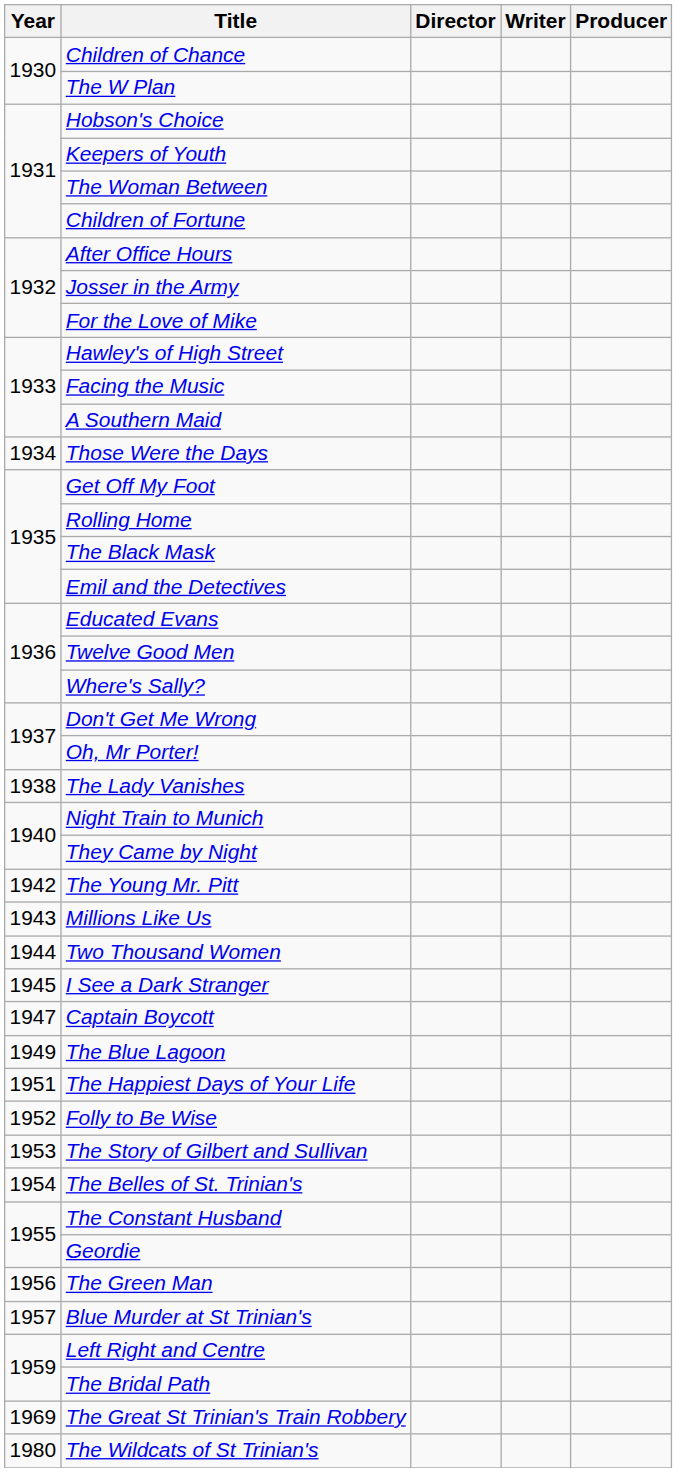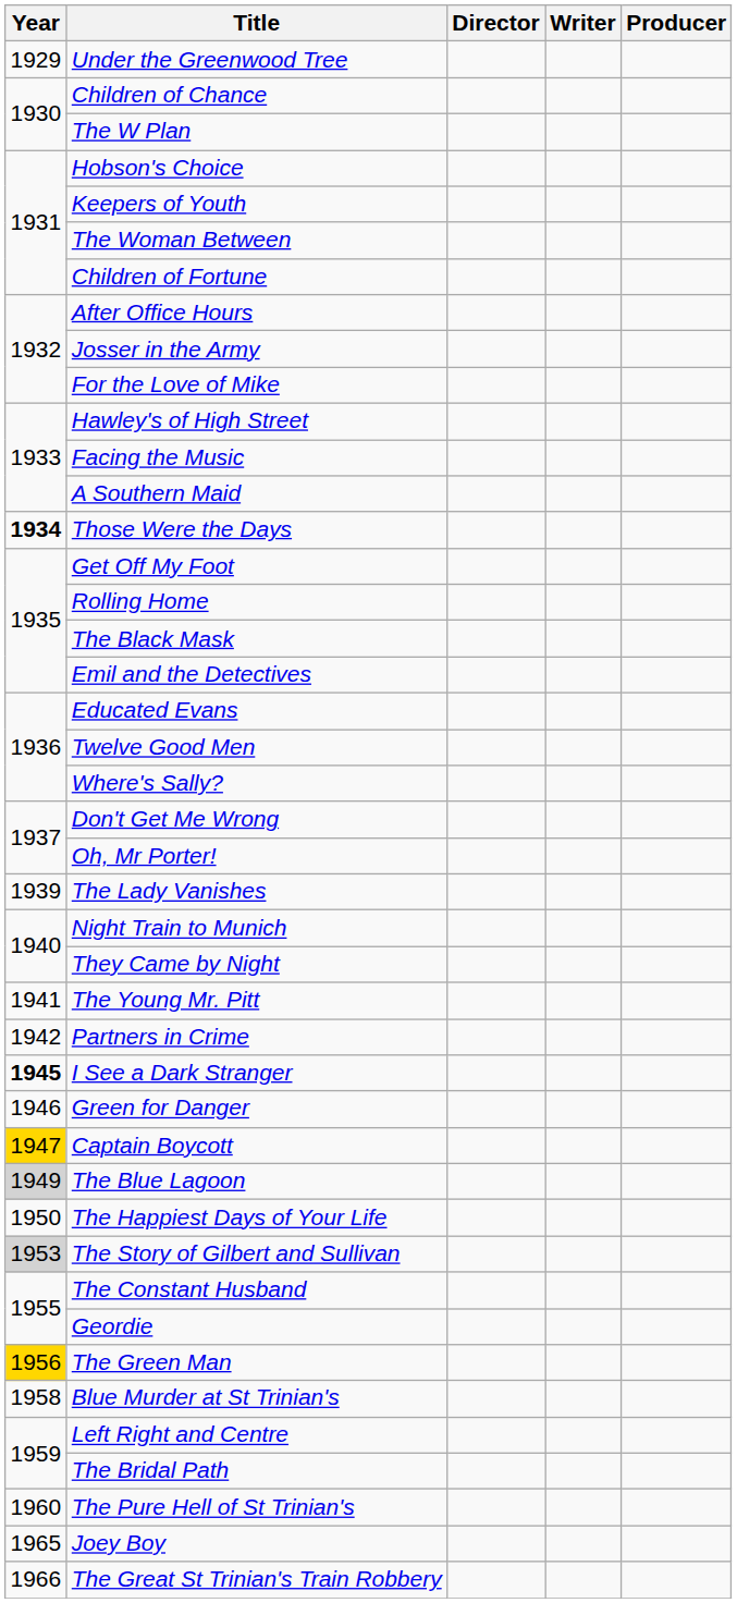+ row: 1929 | Under the Greenwood Tree
Those Were the Days | Year: normal -> bold
The Lady Vanishes | Year: 1938 -> 1939
The Young Mr. Pitt | Year: 1942 -> 1941
+ row: 1942 | Partners in Crime
- row: 1943 | Millions Like Us
- row: 1944 | Two Thousand Women
I See a Dark Stranger | Year: normal -> bold
+ row: 1946 | Green for Danger
Captain Boycott | Year: no background -> gold background
The Blue Lagoon | Year: no background -> lightgrey background
The Happiest Days of Your Life | Year: 1951 -> 1950
- row: 1952 | Folly to Be Wise
The Story of Gilbert and Sullivan | Year: no background -> lightgrey background
- row: 1954 | The Belles of St. Trinian's
The Green Man | Year: no background -> gold background
Blue Murder at St Trinian's | Year: 1957 -> 1958
+ row: 1960 | The Pure Hell of St Trinian's
+ row: 1965 | Joey Boy
The Great St Trinian's Train Robbery | Year: 1969 -> 1966
- row: 1980 | The Wildcats of St Trinian's
